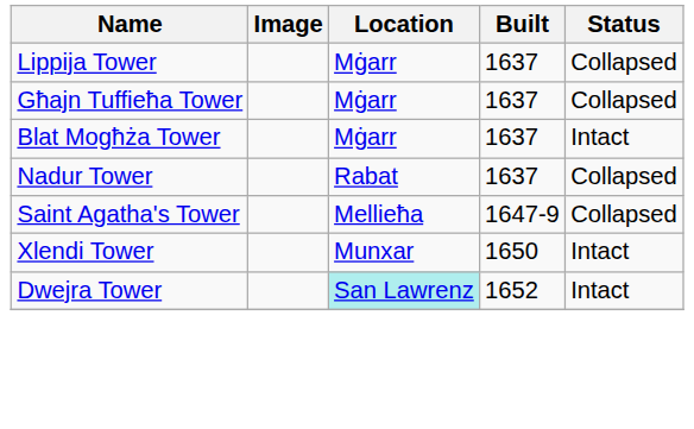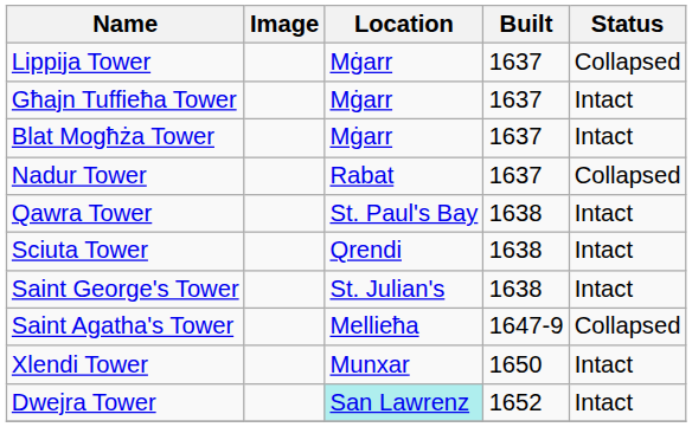Għajn Tuffieħa Tower | Status: Collapsed -> Intact
+ row: Qawra Tower | St. Paul's Bay | 1638 | Intact
+ row: Sciuta Tower | Qrendi | 1638 | Intact
+ row: Saint George's Tower | St. Julian's | 1638 | Intact
